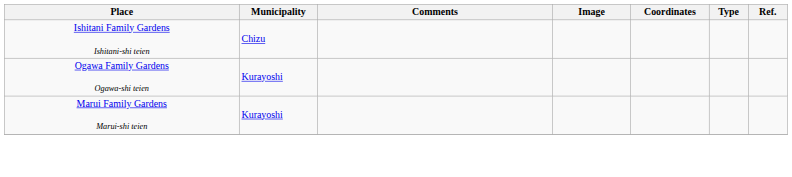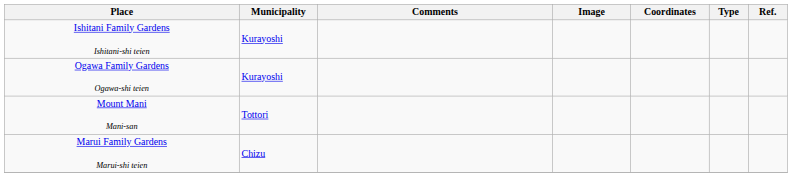Ishitani Family Gardens Ishitani-shi teien | Municipality: Chizu -> Kurayoshi
+ row: Mount Mani Mani-san | Tottori
Marui Family Gardens Marui-shi teien | Municipality: Kurayoshi -> Chizu
